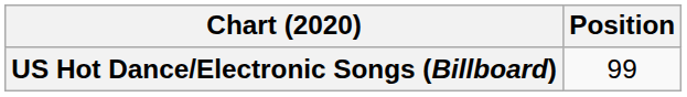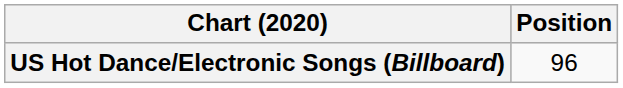US Hot Dance/Electronic Songs (Billboard) | Position: 99 -> 96
